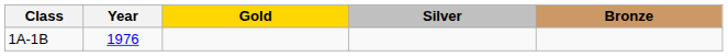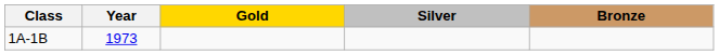1A-1B | Year: 1976 -> 1973
